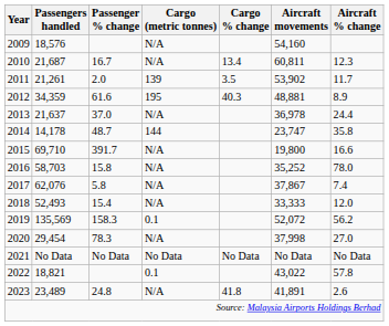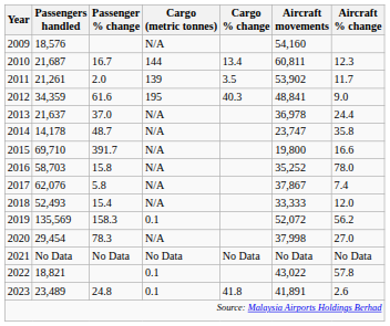2010 | Cargo (metric tonnes): N/A -> 144
2012 | Aircraft movements: 48,881 -> 48,841
2012 | Aircraft % change: 8.9 -> 9.0
2014 | Cargo (metric tonnes): 144 -> N/A
2023 | Cargo (metric tonnes): N/A -> 0.1
